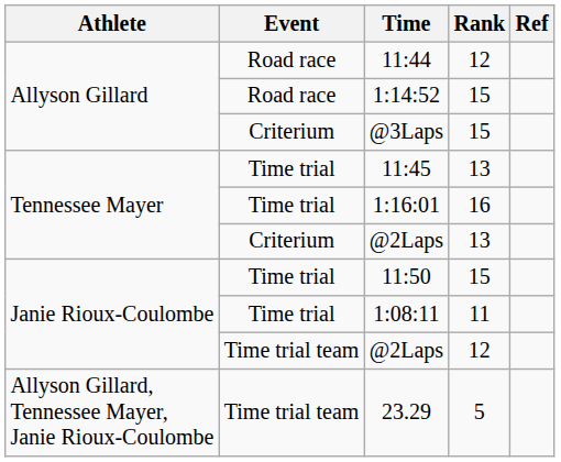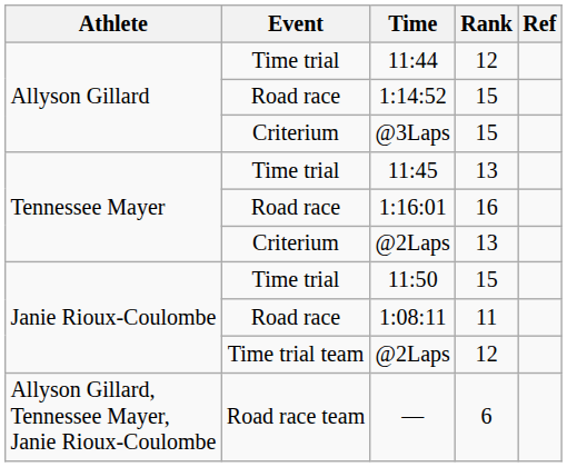11:44 | Event: Road race -> Time trial
1:16:01 | Event: Time trial -> Road race
1:08:11 | Event: Time trial -> Road race
- row: Allyson Gillard, Tennessee Mayer, Janie Rioux-Coulombe | Time trial team | 23.29 | 5
+ row: Allyson Gillard, Tennessee Mayer, Janie Rioux-Coulombe | Road race team | — | 6
